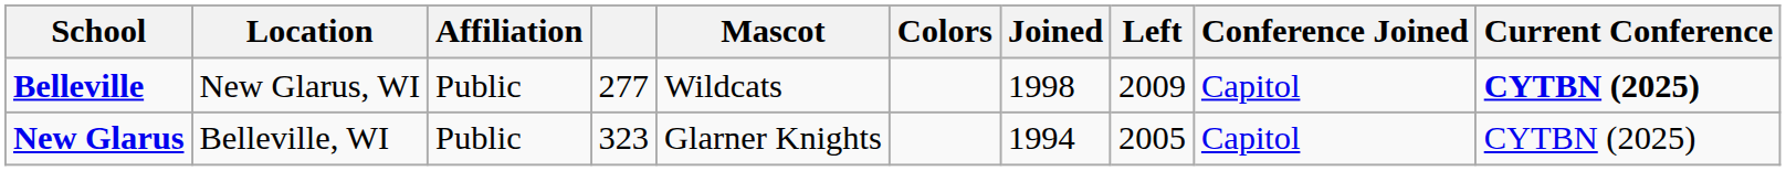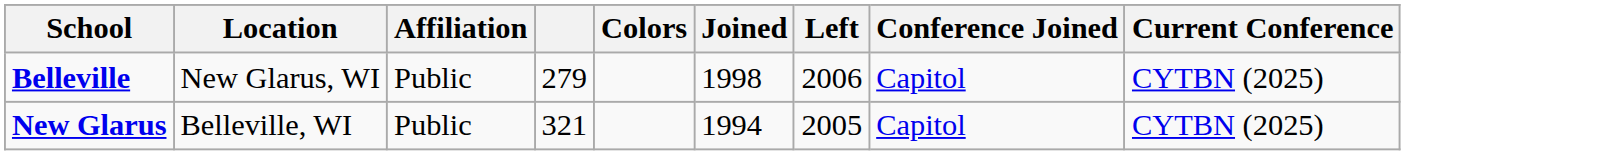- column: Mascot | Wildcats | Glarner Knights
Belleville | column 4: 277 -> 279
Belleville | Left: 2009 -> 2006
Belleville | Current Conference: bold -> normal
New Glarus | column 4: 323 -> 321
